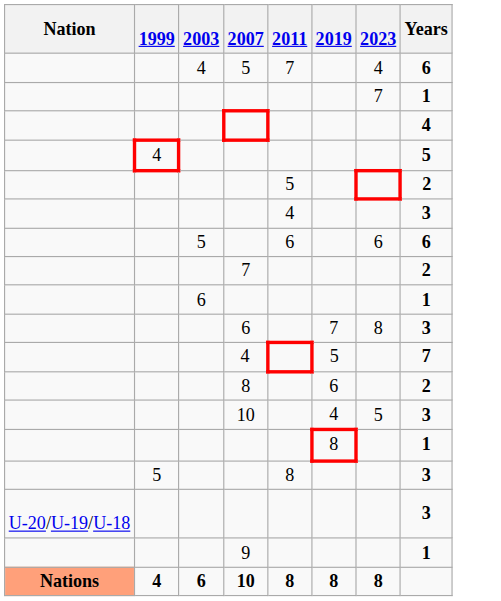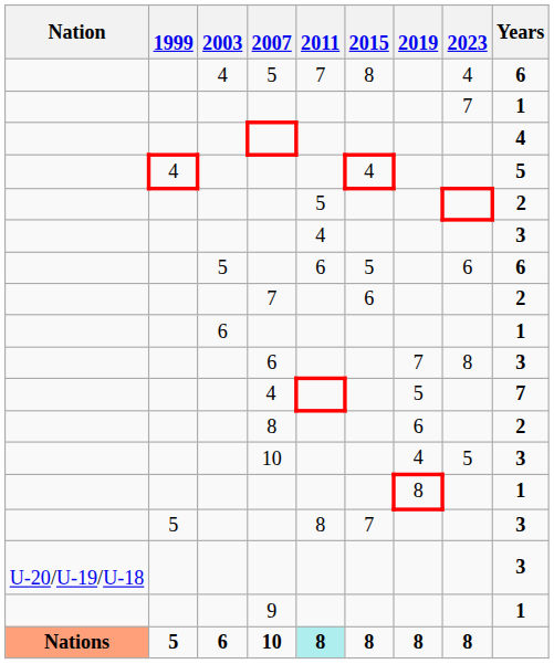+ column: 2015 | 8 | 4 | 5 | 6 | 7 | 8
6 / 10 | 1999: 4 -> 5
6 / 10 | 2011: no background -> paleturquoise background
